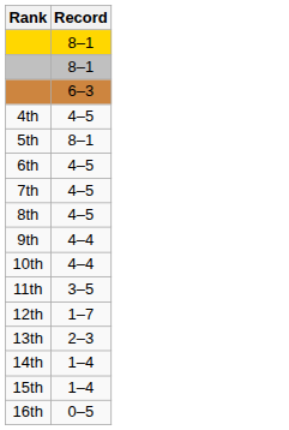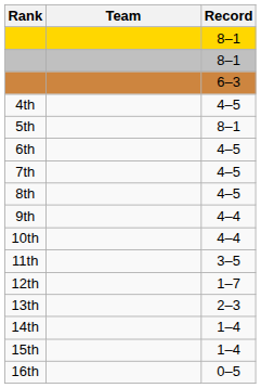+ column: Team
